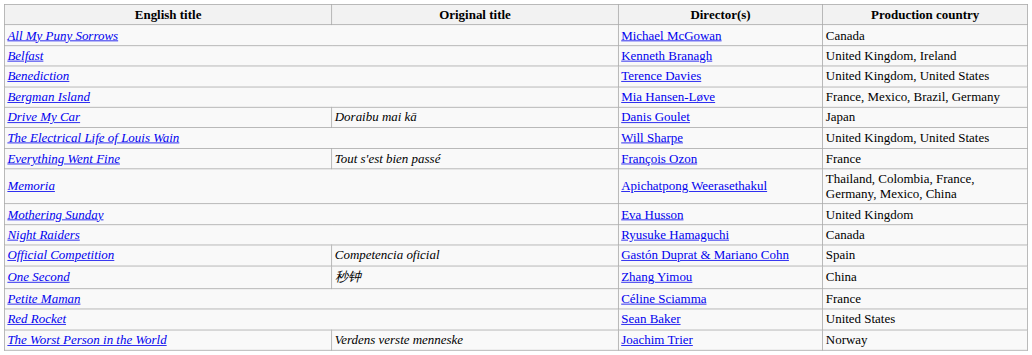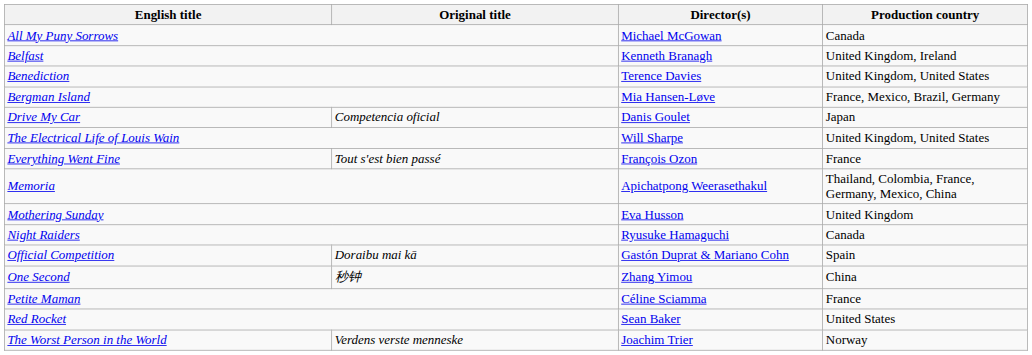Drive My Car | Original title: Doraibu mai kā -> Competencia oficial
Official Competition | Original title: Competencia oficial -> Doraibu mai kā
